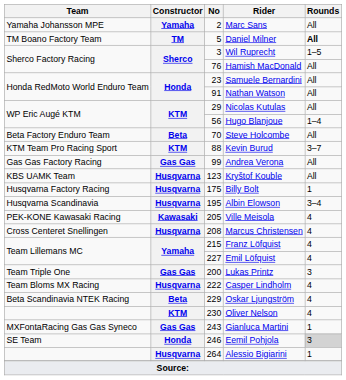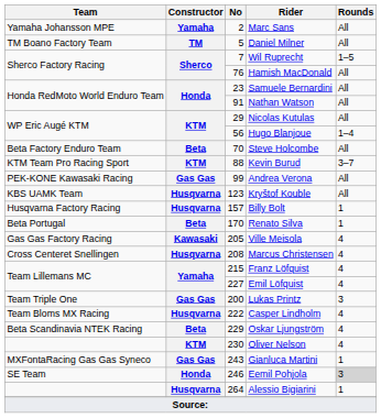Daniel Milner | Rounds: bold -> normal
Wil Ruprecht | No: 3 -> 7
Andrea Verona | Team: Gas Gas Factory Racing -> PEK-KONE Kawasaki Racing
Billy Bolt | No: 175 -> 157
+ row: Beta Portugal | Beta | 170 | Renato Silva | 1
- row: Husqvarna Scandinavia | Husqvarna | 195 | Albin Elowson | 3–4
Ville Meisola | Team: PEK-KONE Kawasaki Racing -> Gas Gas Factory Racing
